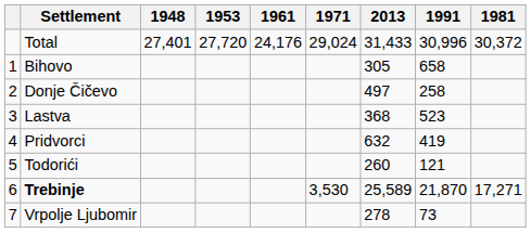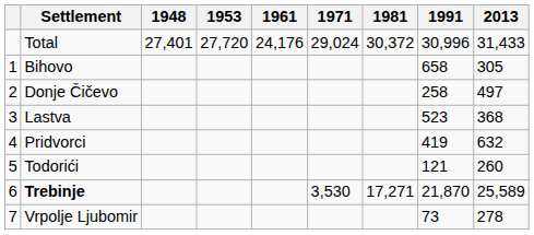columns swapped: 1981 <-> 2013
